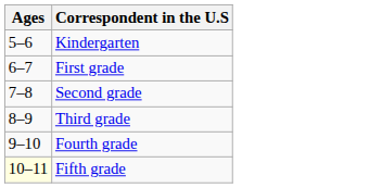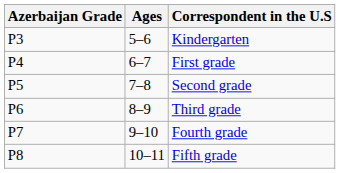+ column: Azerbaijan Grade | P3 | P4 | P5 | P6 | P7 | P8
Fifth grade | Ages: lightyellow background -> no background
